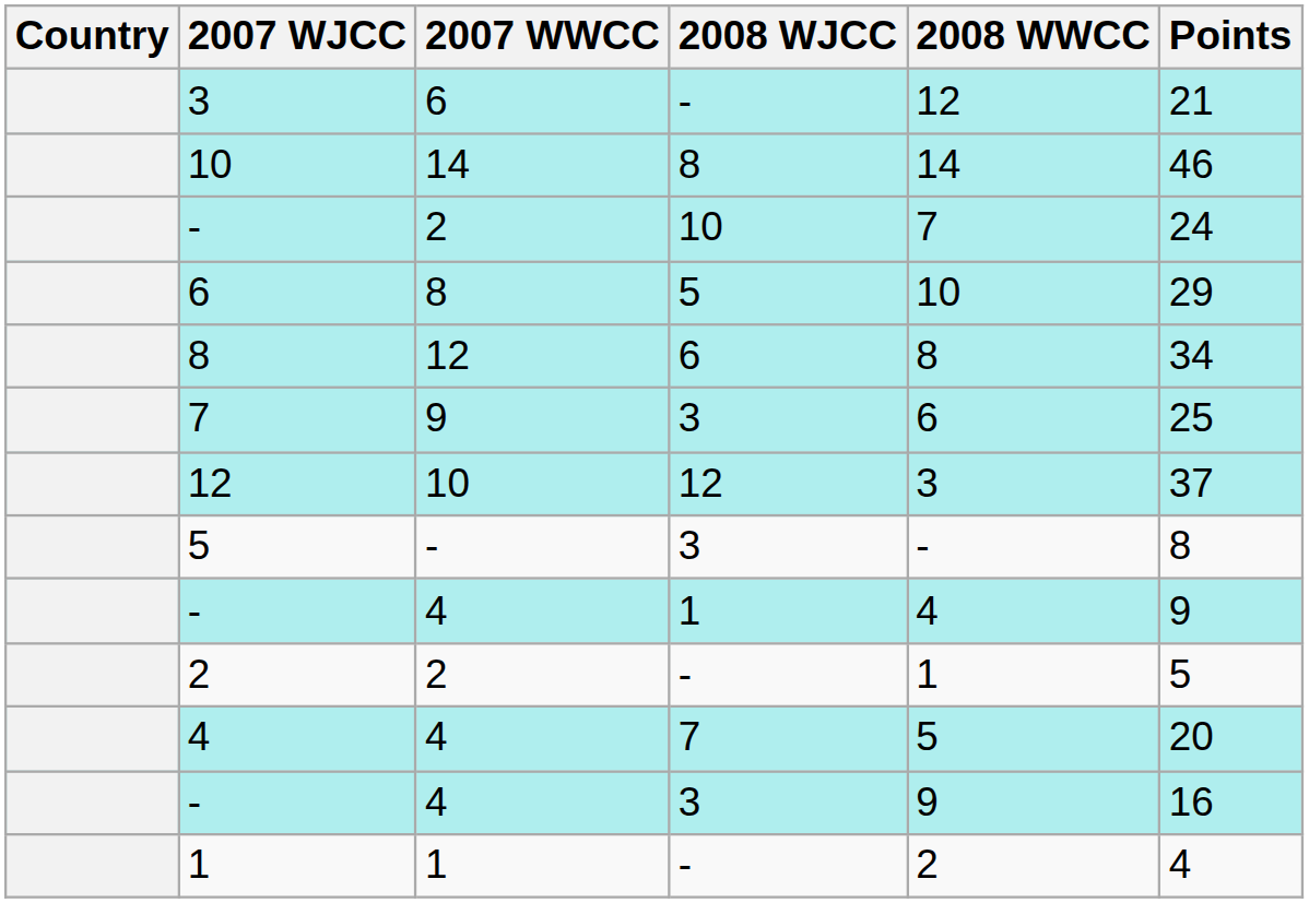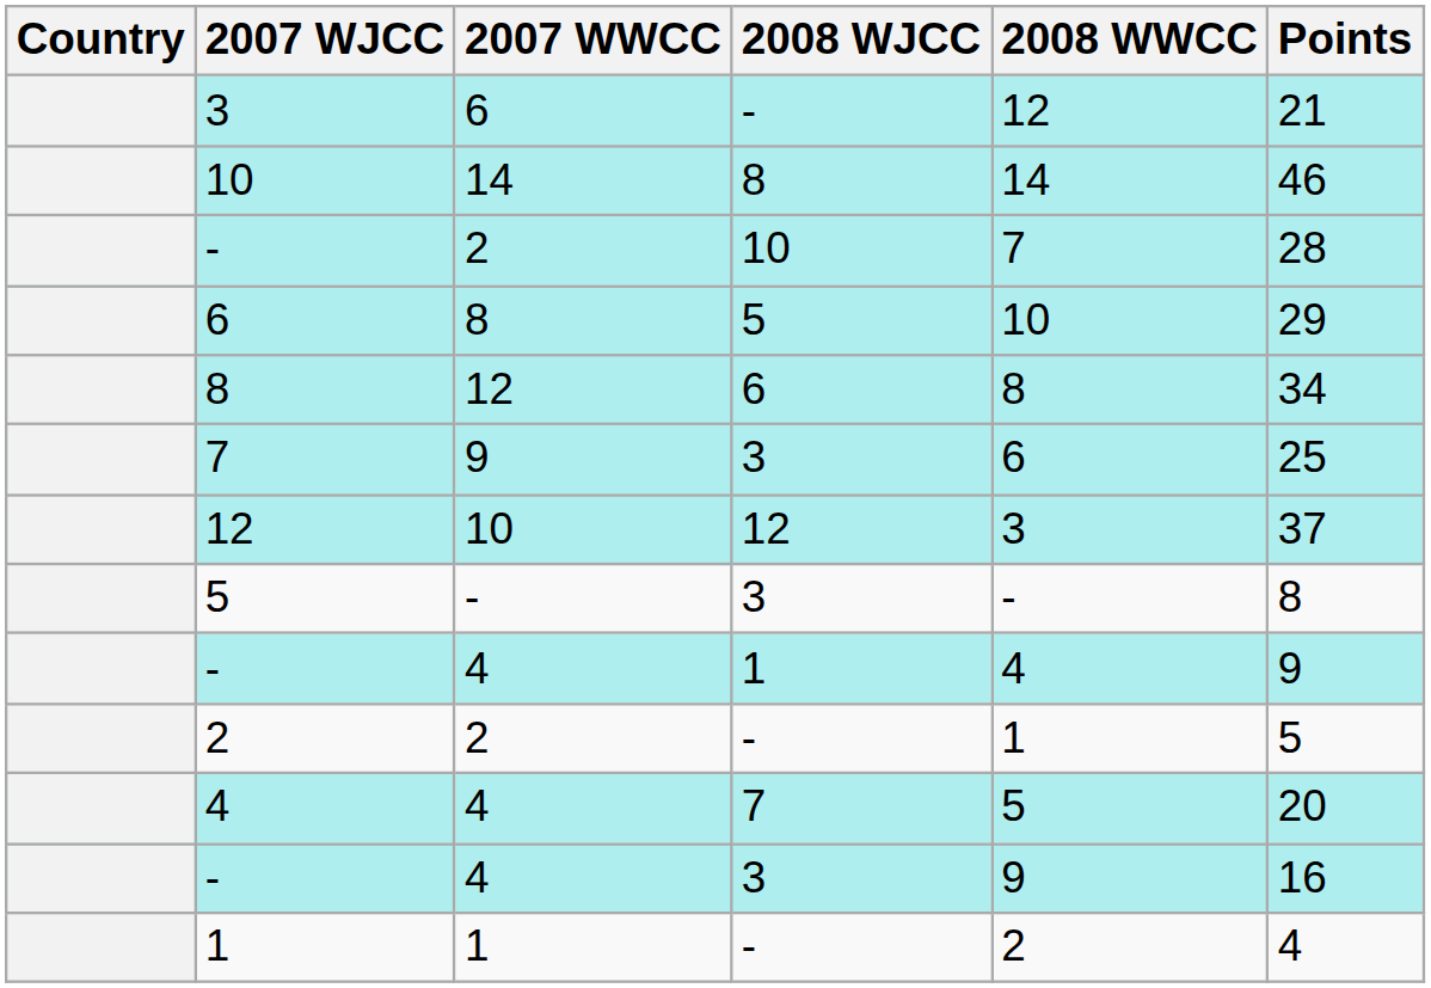- / 10 | Points: 24 -> 28
